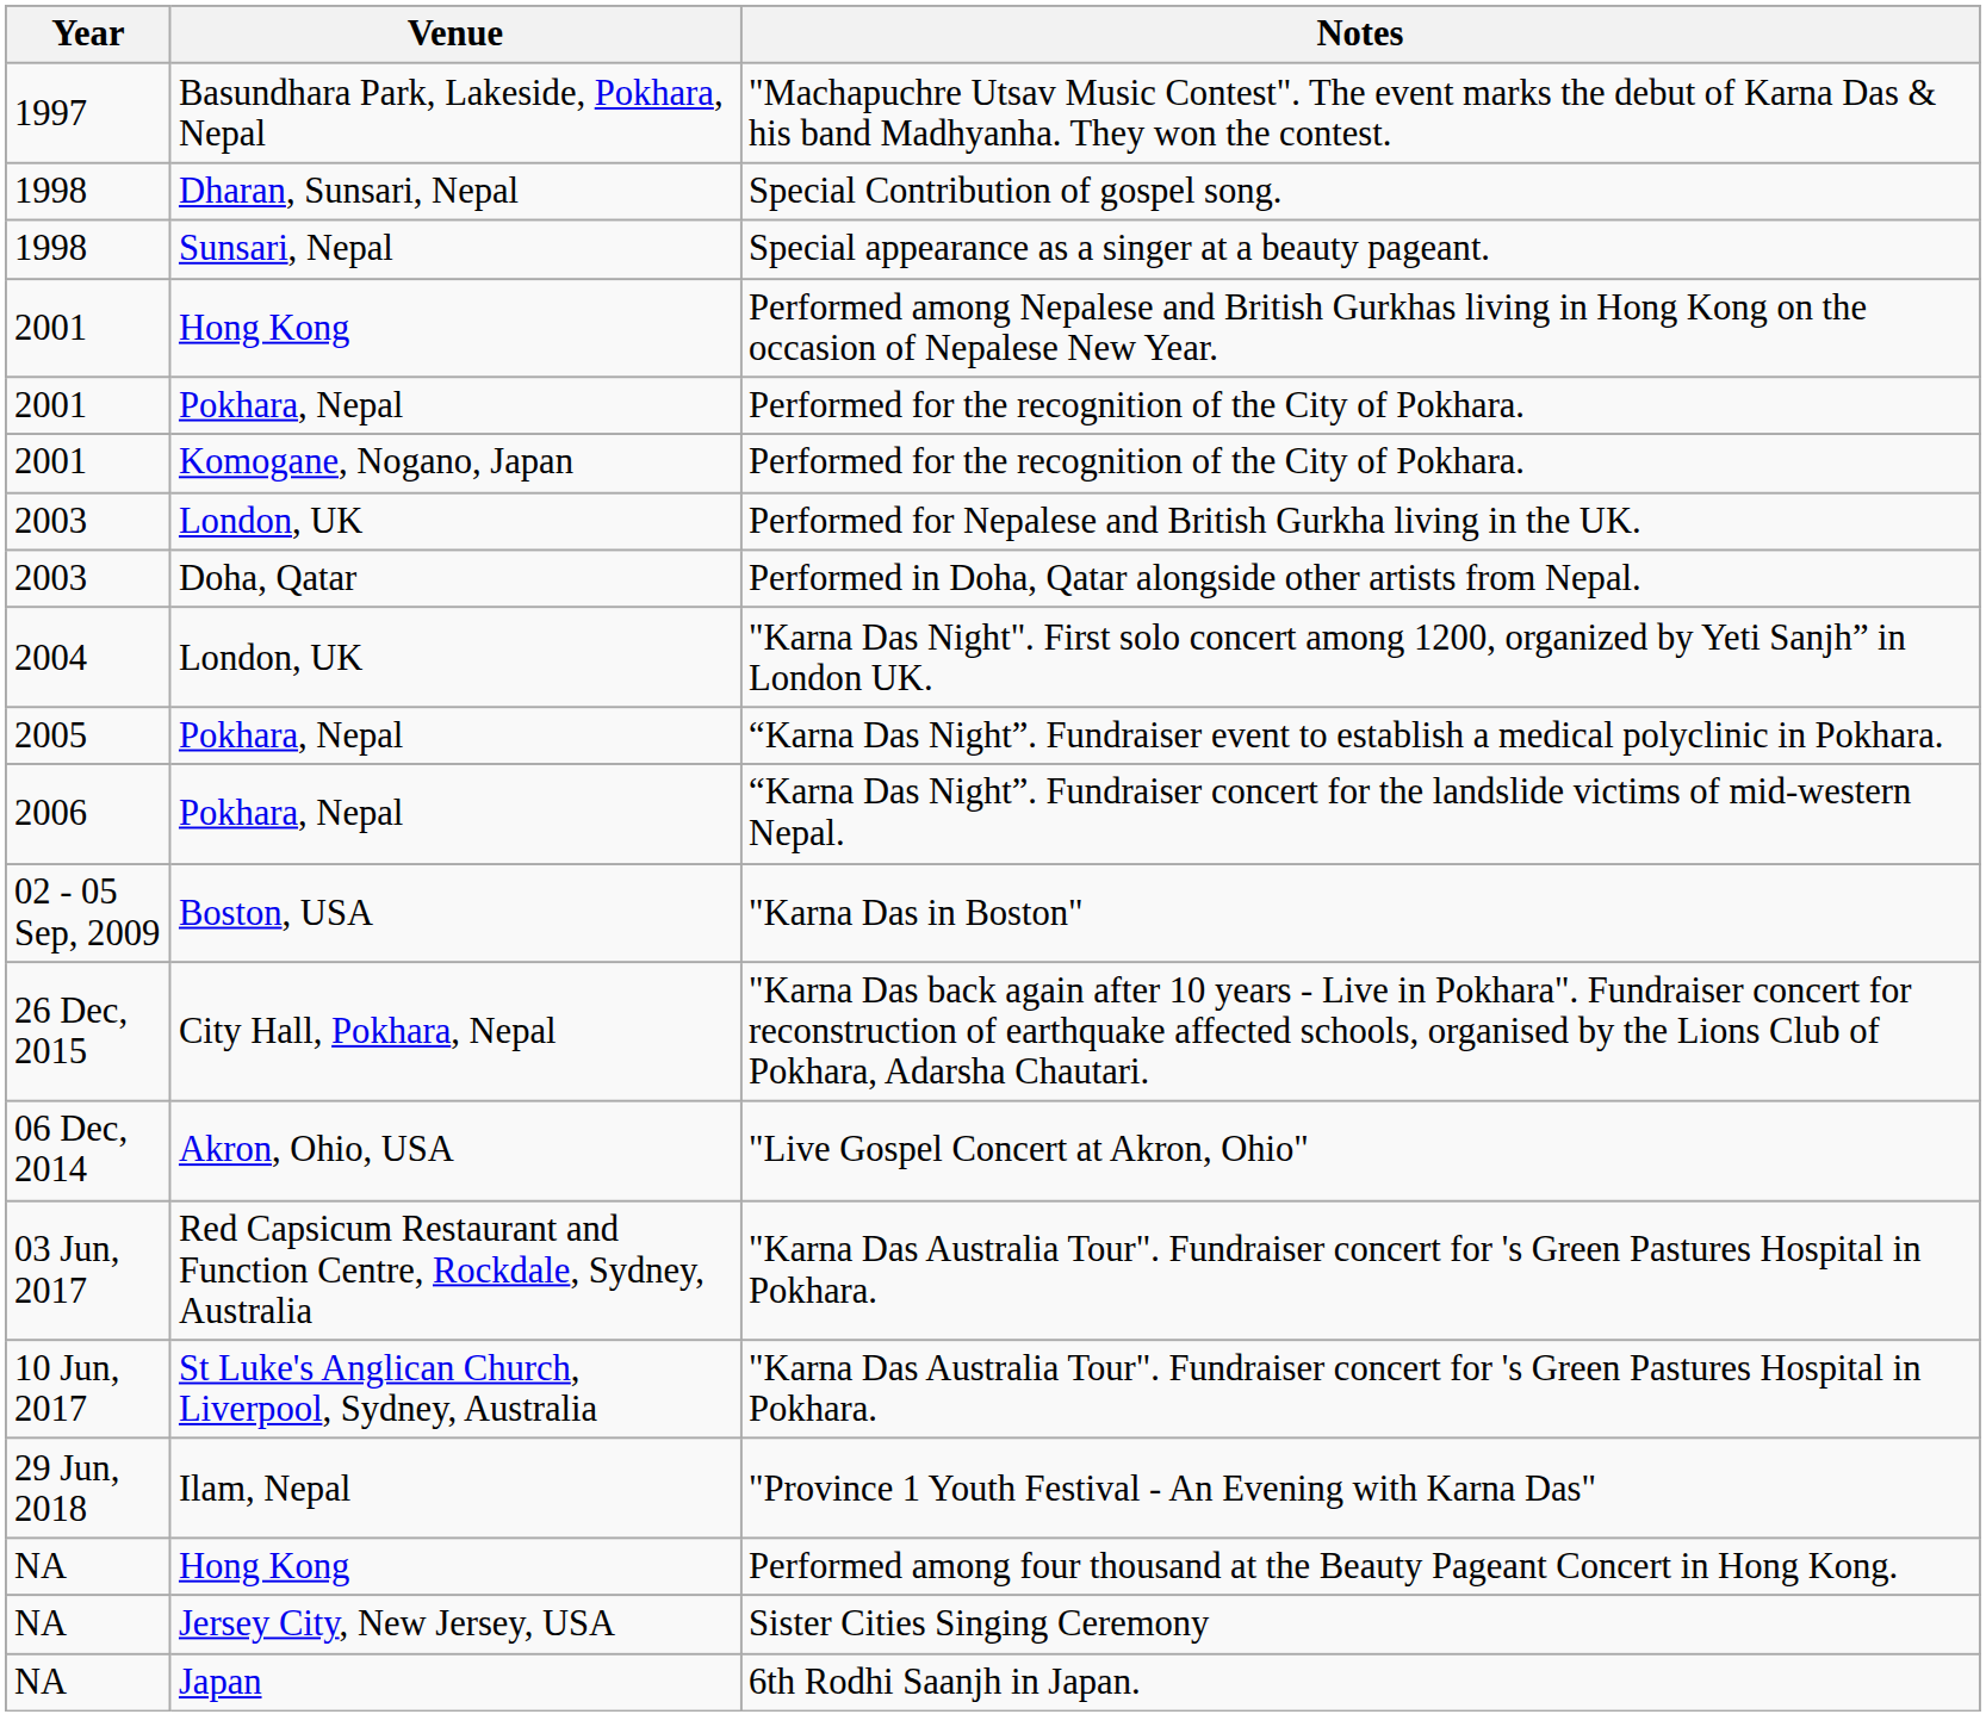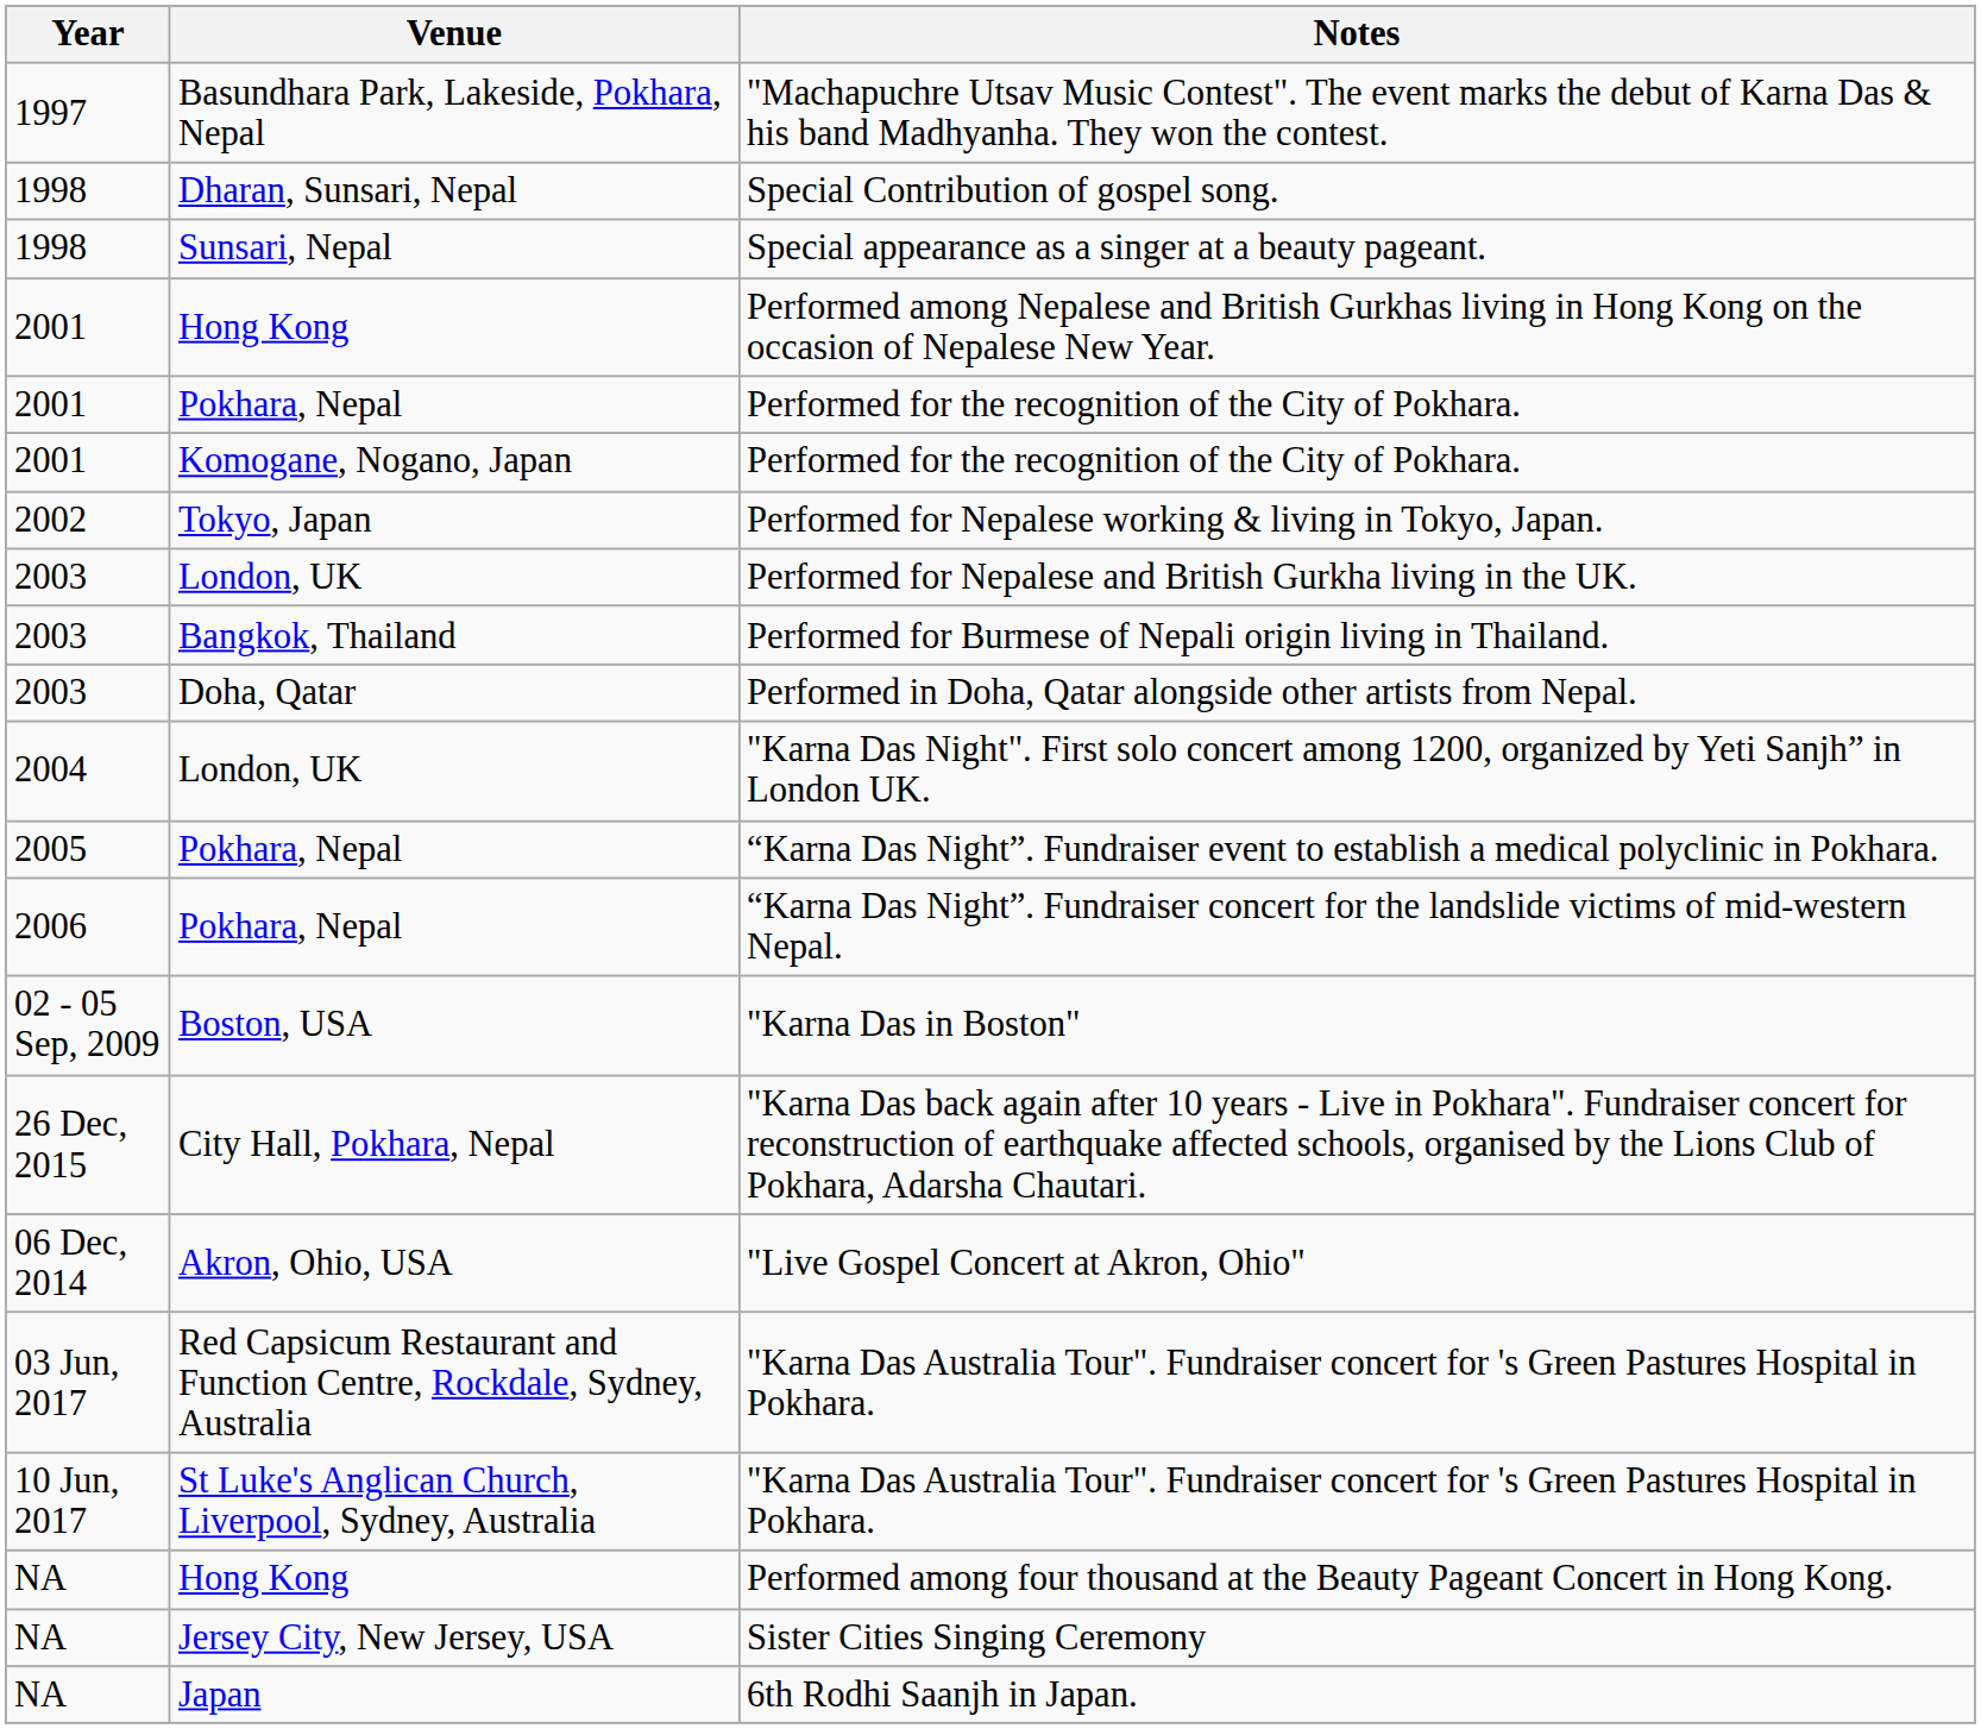+ row: 2002 | Tokyo, Japan | Performed for Nepalese working & living in Tokyo, Japan.
+ row: 2003 | Bangkok, Thailand | Performed for Burmese of Nepali origin living in Thailand.
- row: 29 Jun, 2018 | Ilam, Nepal | "Province 1 Youth Festival - An Evening with Karna Das"
